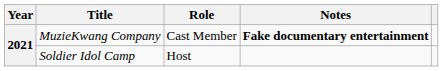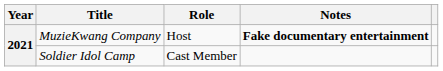MuzieKwang Company | Role: Cast Member -> Host
Soldier Idol Camp | Role: Host -> Cast Member
